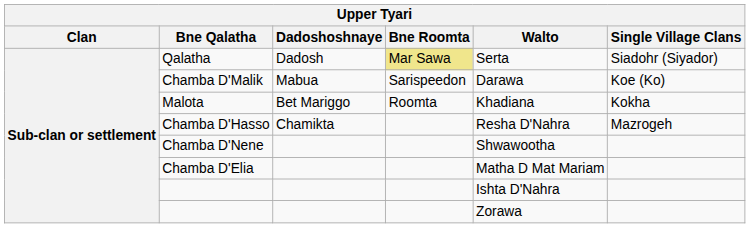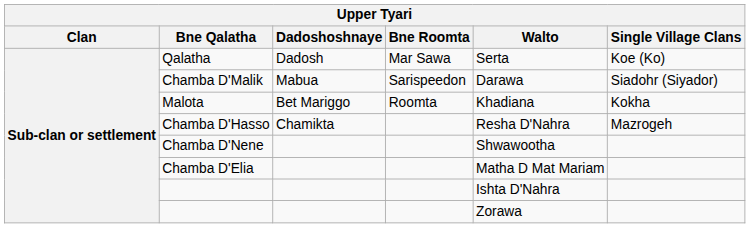Qalatha | Bne Roomta: khaki background -> no background
Qalatha | Single Village Clans: Siadohr (Siyador) -> Koe (Ko)
Chamba D'Malik | Single Village Clans: Koe (Ko) -> Siadohr (Siyador)
